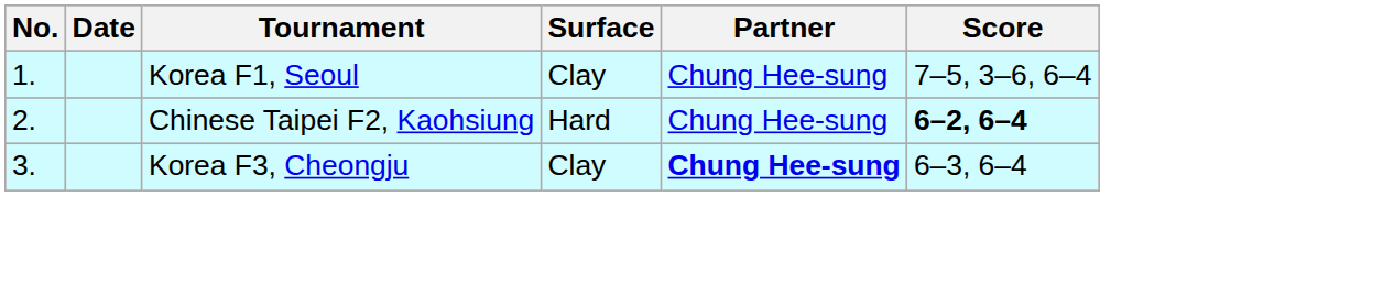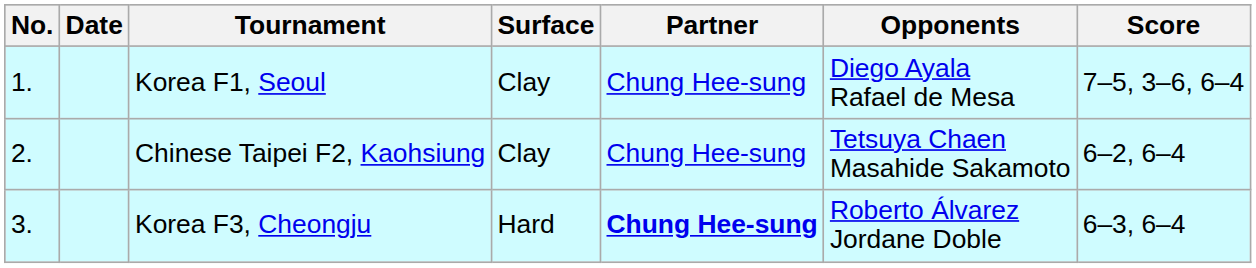+ column: Opponents | Diego Ayala Rafael de Mesa | Tetsuya Chaen Masahide Sakamoto | Roberto Álvarez Jordane Doble
Chinese Taipei F2, Kaohsiung | Surface: Hard -> Clay
Chinese Taipei F2, Kaohsiung | Score: bold -> normal
Korea F3, Cheongju | Surface: Clay -> Hard
